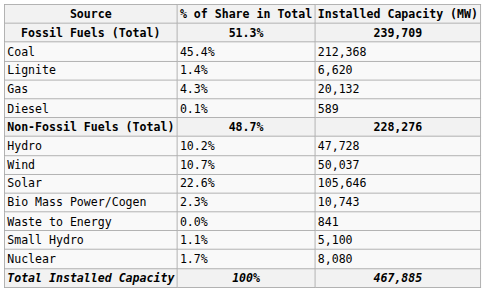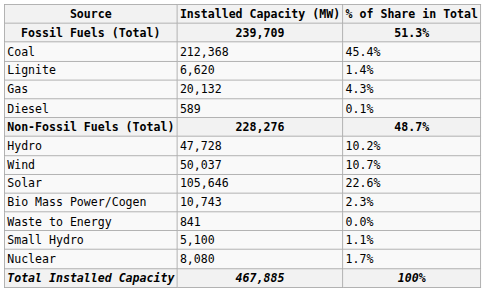columns swapped: Installed Capacity (MW) / 239,709 <-> % of Share in Total / 51.3%
